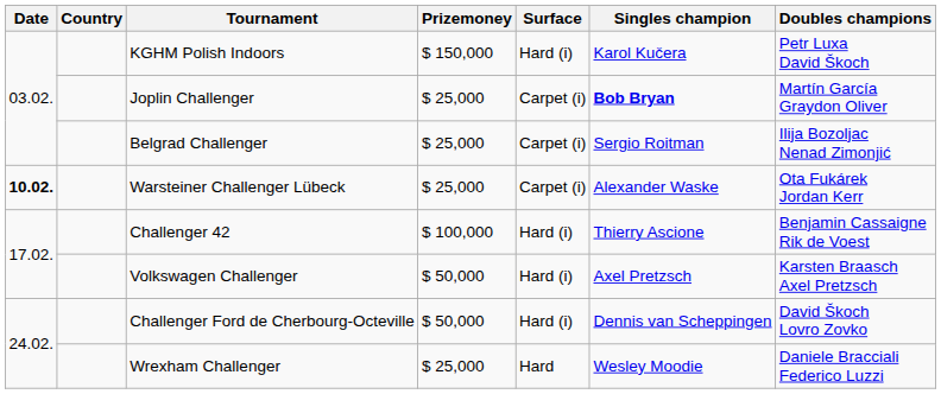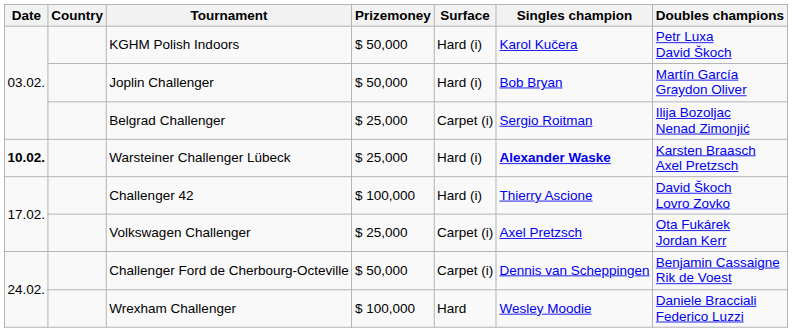KGHM Polish Indoors | Prizemoney: $ 150,000 -> $ 50,000
Joplin Challenger | Prizemoney: $ 25,000 -> $ 50,000
Joplin Challenger | Surface: Carpet (i) -> Hard (i)
Joplin Challenger | Singles champion: bold -> normal
Warsteiner Challenger Lübeck | Surface: Carpet (i) -> Hard (i)
Warsteiner Challenger Lübeck | Singles champion: normal -> bold
Warsteiner Challenger Lübeck | Doubles champions: Ota Fukárek Jordan Kerr -> Karsten Braasch Axel Pretzsch
Challenger 42 | Doubles champions: Benjamin Cassaigne Rik de Voest -> David Škoch Lovro Zovko
Volkswagen Challenger | Prizemoney: $ 50,000 -> $ 25,000
Volkswagen Challenger | Surface: Hard (i) -> Carpet (i)
Volkswagen Challenger | Doubles champions: Karsten Braasch Axel Pretzsch -> Ota Fukárek Jordan Kerr
Challenger Ford de Cherbourg-Octeville | Surface: Hard (i) -> Carpet (i)
Challenger Ford de Cherbourg-Octeville | Doubles champions: David Škoch Lovro Zovko -> Benjamin Cassaigne Rik de Voest
Wrexham Challenger | Prizemoney: $ 25,000 -> $ 100,000
